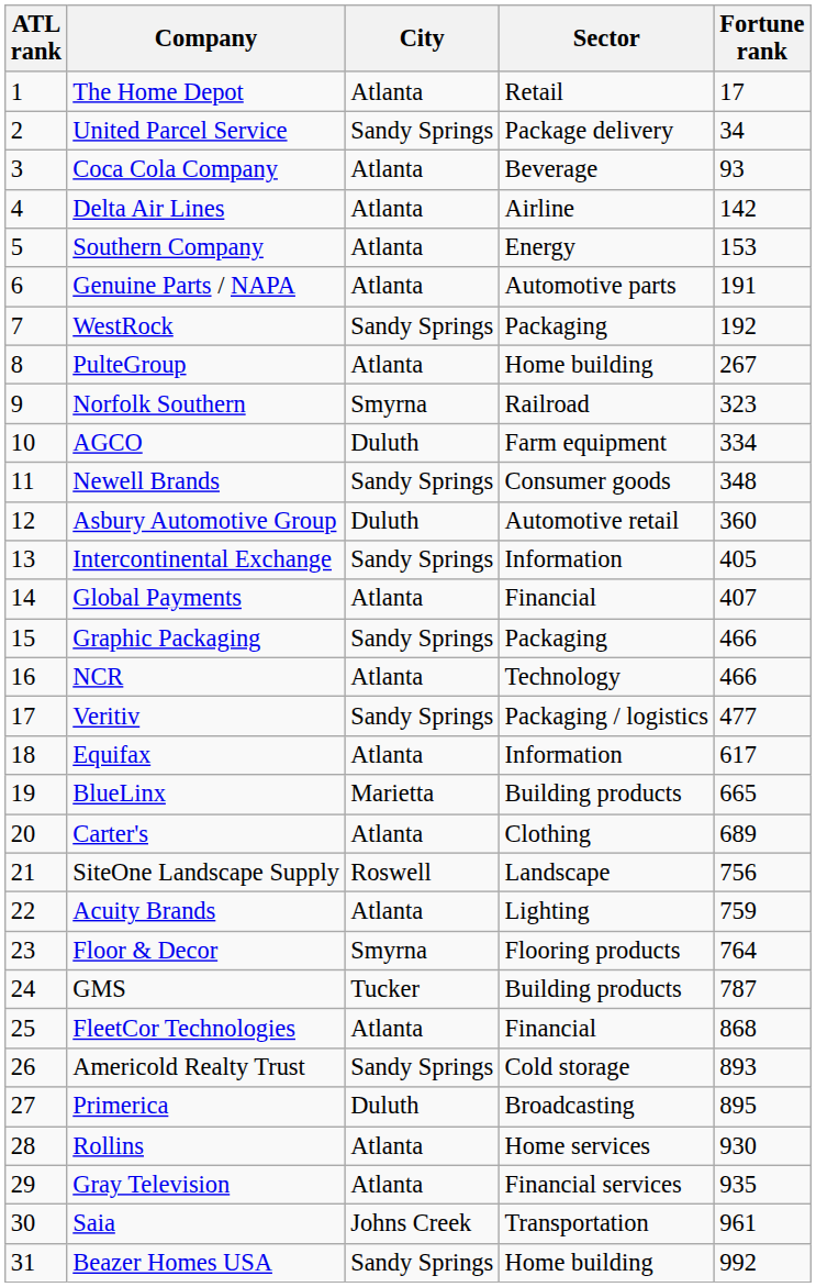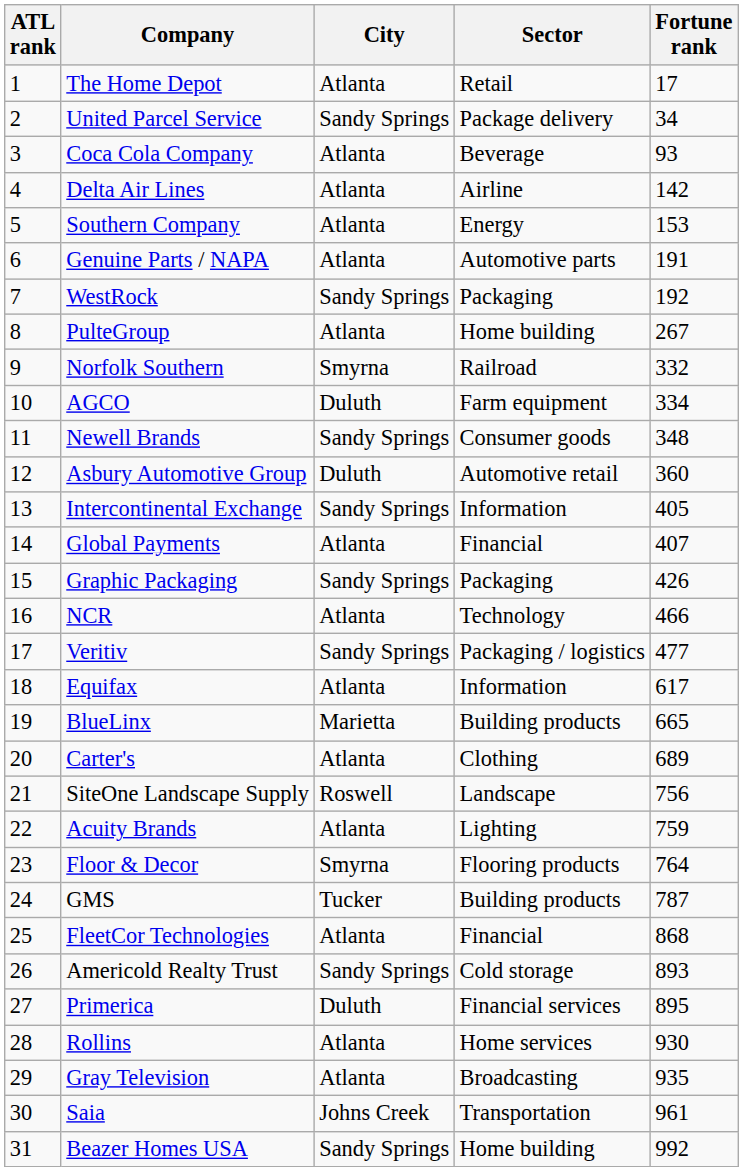Norfolk Southern | Fortune rank: 323 -> 332
Graphic Packaging | Fortune rank: 466 -> 426
Primerica | Sector: Broadcasting -> Financial services
Gray Television | Sector: Financial services -> Broadcasting
